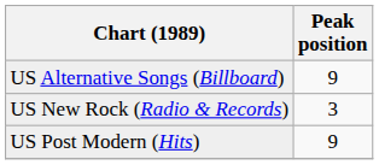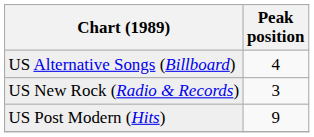US Alternative Songs (Billboard) | Peak position: 9 -> 4
